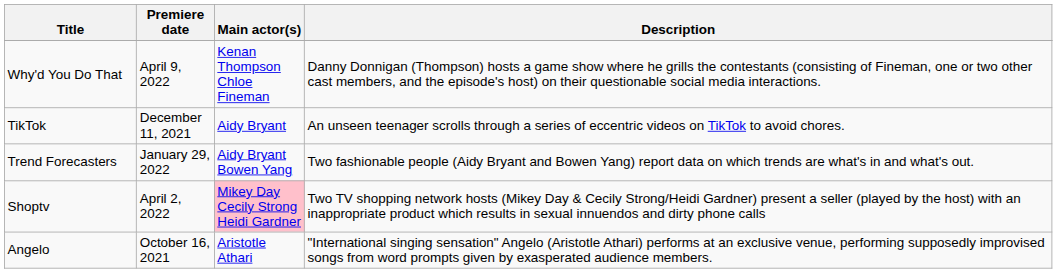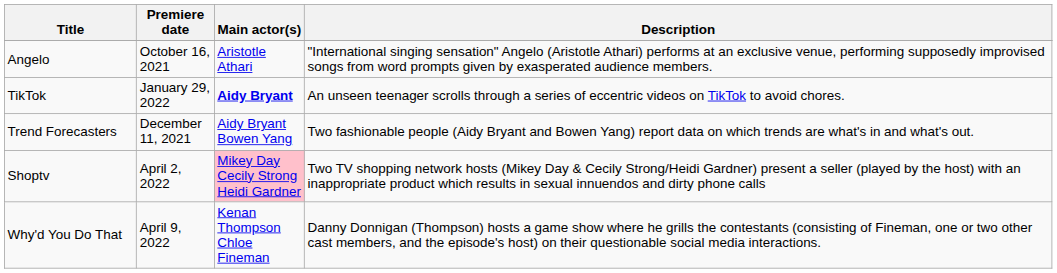rows swapped: Angelo <-> Why'd You Do That
TikTok | Premiere date: December 11, 2021 -> January 29, 2022
TikTok | Main actor(s): normal -> bold
Trend Forecasters | Premiere date: January 29, 2022 -> December 11, 2021
